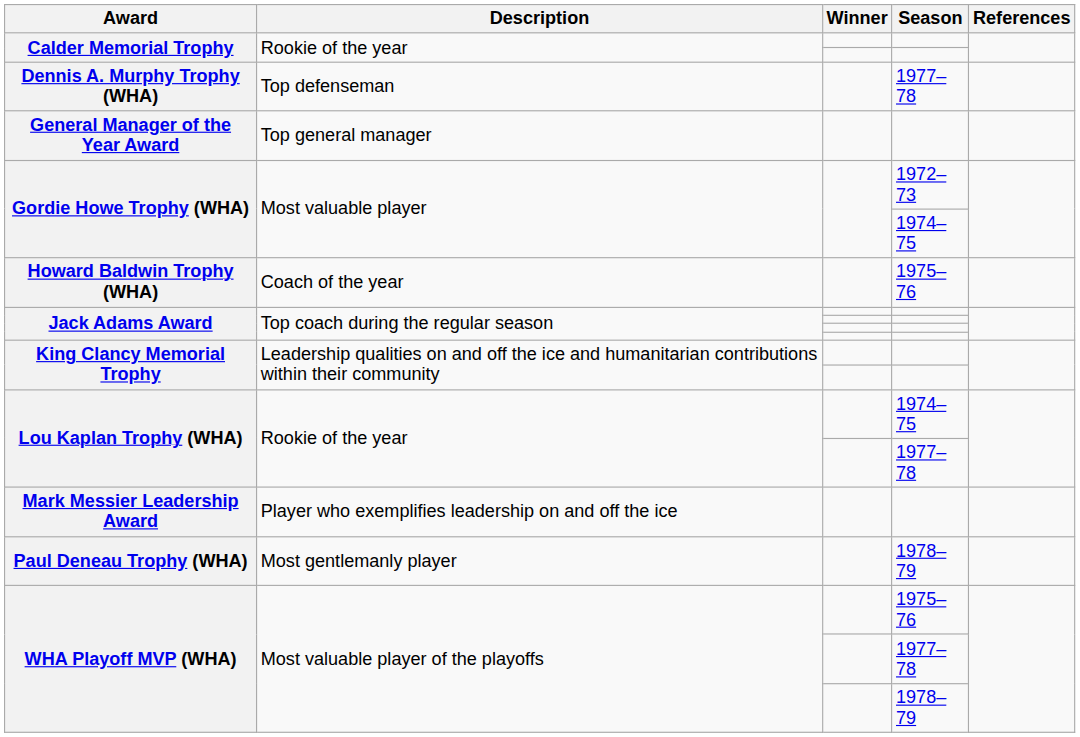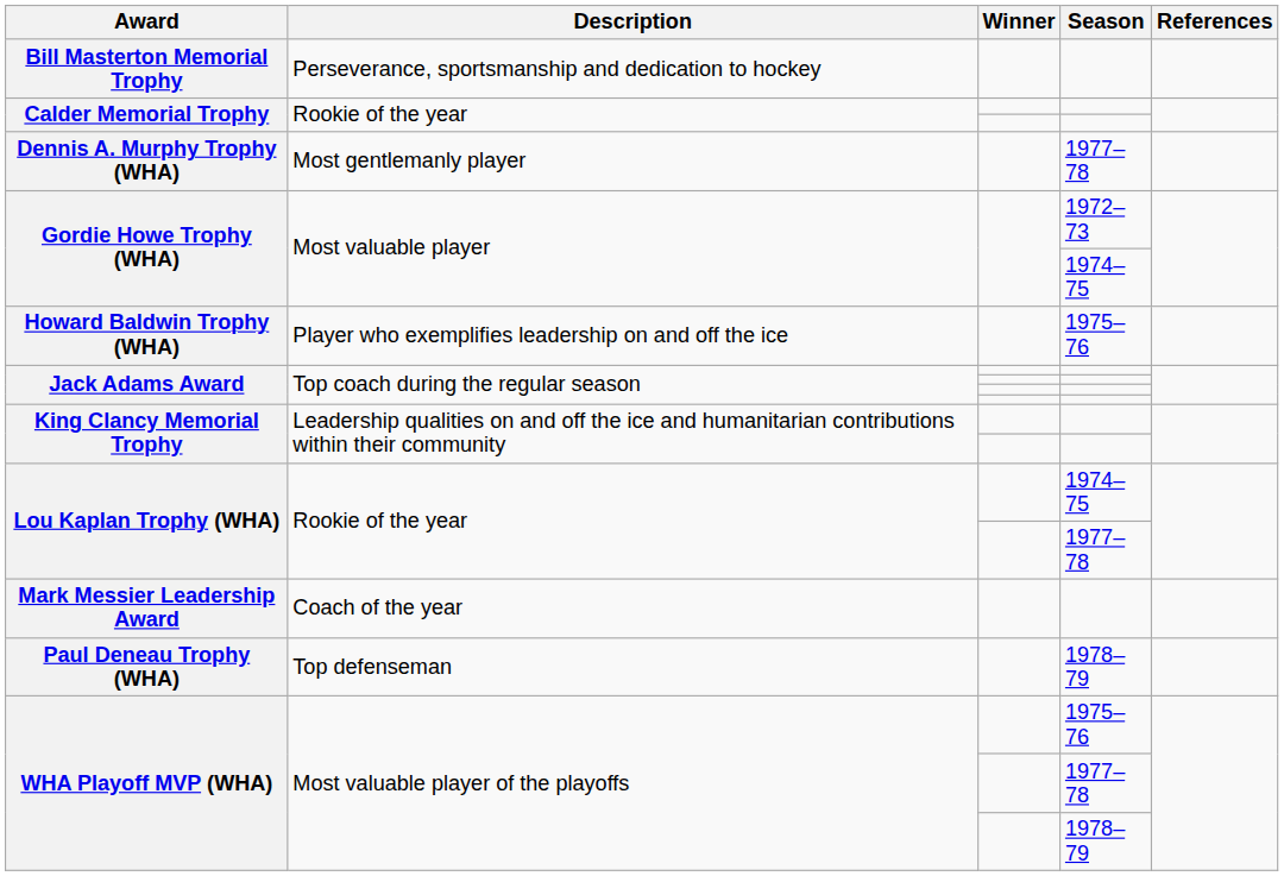+ row: Bill Masterton Memorial Trophy | Perseverance, sportsmanship and dedication to hockey
Dennis A. Murphy Trophy (WHA) | Description: Top defenseman -> Most gentlemanly player
- row: General Manager of the Year Award | Top general manager
Howard Baldwin Trophy (WHA) | Description: Coach of the year -> Player who exemplifies leadership on and off the ice
Mark Messier Leadership Award | Description: Player who exemplifies leadership on and off the ice -> Coach of the year
Paul Deneau Trophy (WHA) | Description: Most gentlemanly player -> Top defenseman
